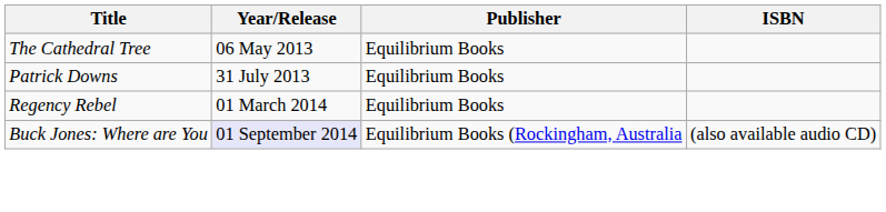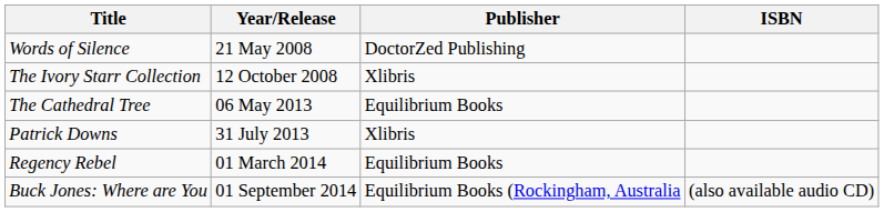+ row: Words of Silence | 21 May 2008 | DoctorZed Publishing
+ row: The Ivory Starr Collection | 12 October 2008 | Xlibris
Patrick Downs | Publisher: Equilibrium Books -> Xlibris
Buck Jones: Where are You | Year/Release: lavender background -> no background
